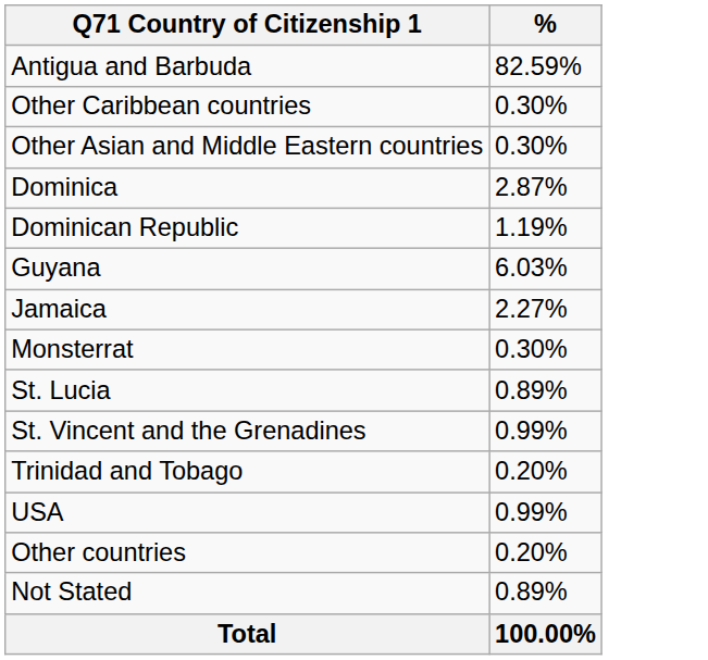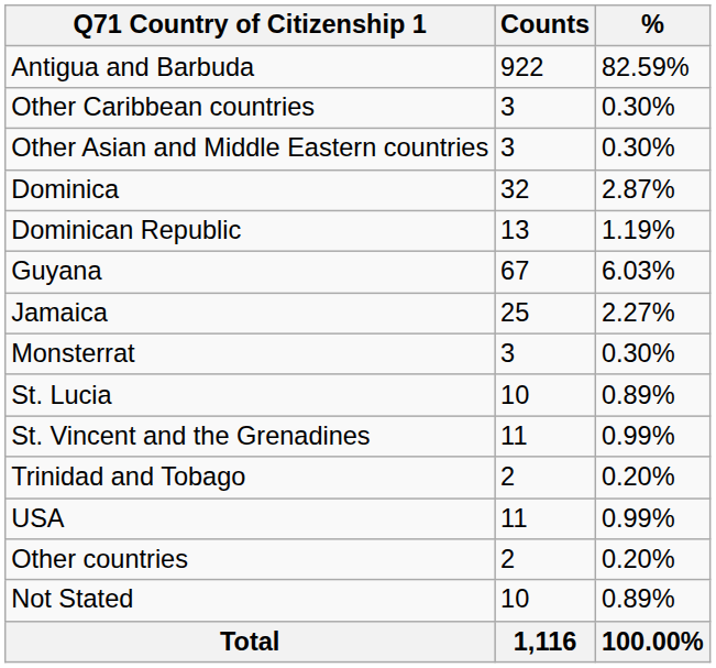+ column: Counts | 922 | 3 | 3 | 32 | 13 | 67 | 25 | 3 | 10 | 11 | 2 | 11 | 2 | 10 | 1,116
